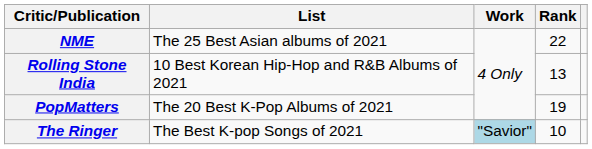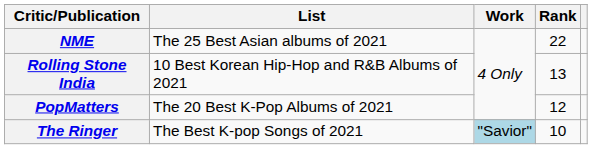PopMatters | Rank: 19 -> 12
